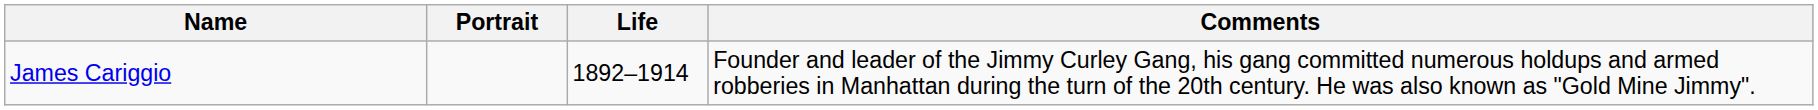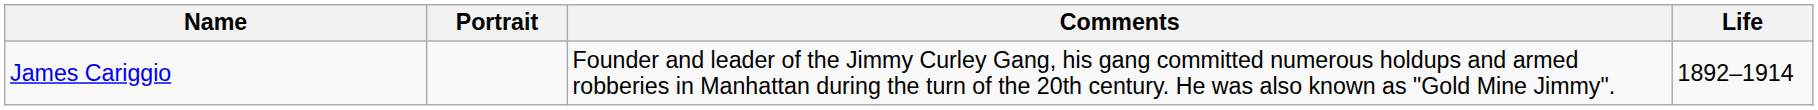columns swapped: Life <-> Comments
